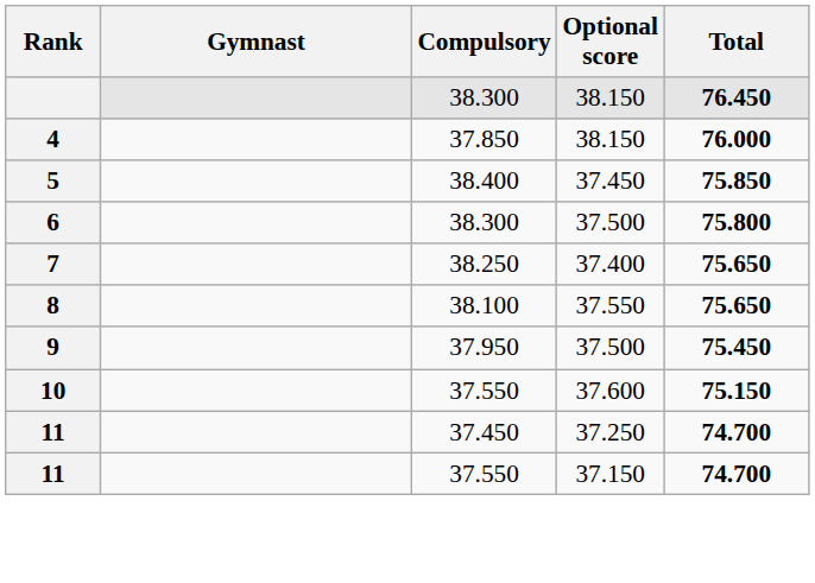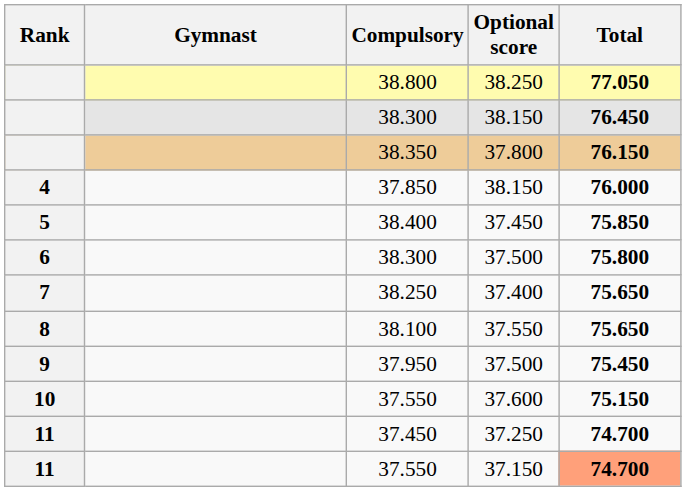+ row: 38.800 | 38.250 | 77.050
+ row: 38.350 | 37.800 | 76.150
37.550 / 37.150 | Total: no background -> lightsalmon background
